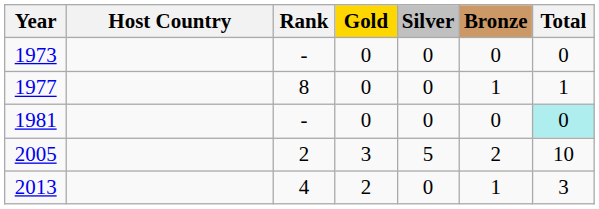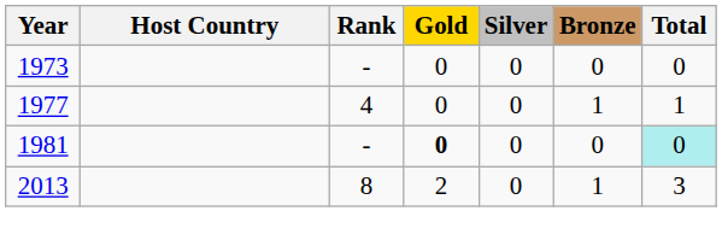1977 | Rank: 8 -> 4
1981 | Gold: normal -> bold
- row: 2005 | 2 | 3 | 5 | 2 | 10
2013 | Rank: 4 -> 8
